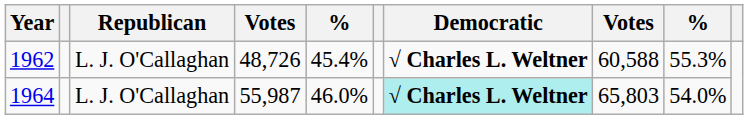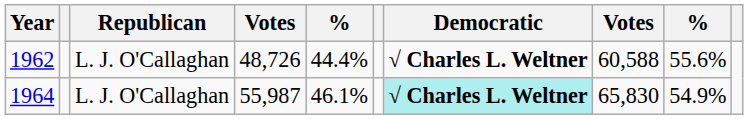1962 | column 5: 45.4% -> 44.4%
1962 | column 9: 55.3% -> 55.6%
1964 | column 5: 46.0% -> 46.1%
1964 | column 8: 65,803 -> 65,830
1964 | column 9: 54.0% -> 54.9%
